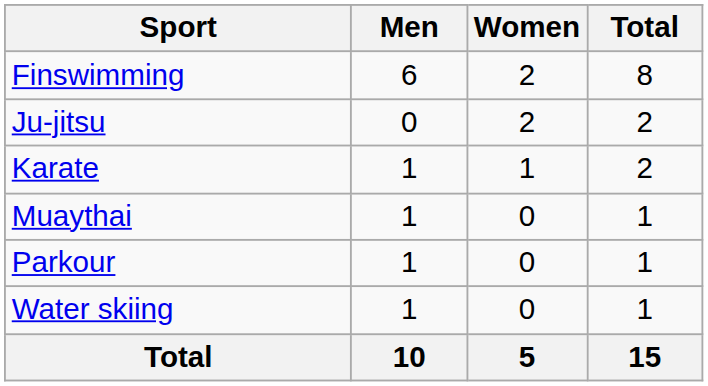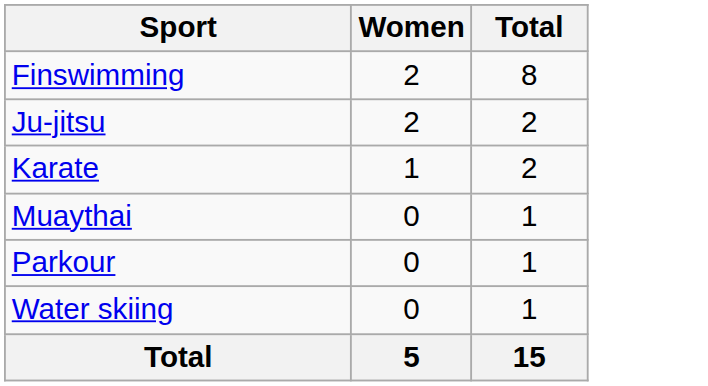- column: Men | 6 | 0 | 1 | 1 | 1 | 1 | 10
